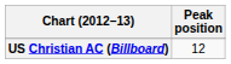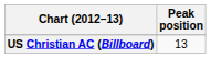US Christian AC (Billboard) | Peak position: 12 -> 13
